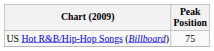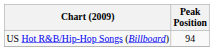US Hot R&B/Hip-Hop Songs (Billboard) | Peak Position: 75 -> 94
